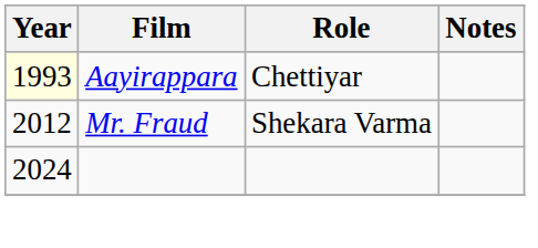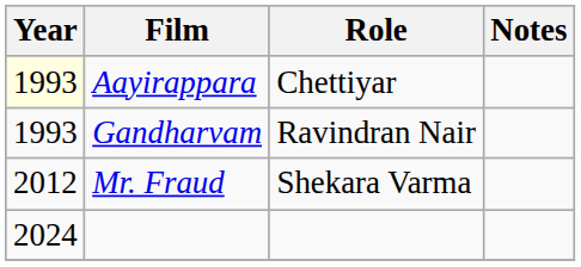+ row: 1993 | Gandharvam | Ravindran Nair
